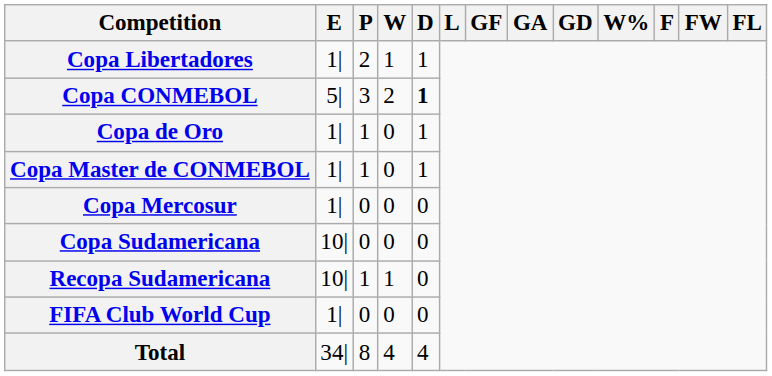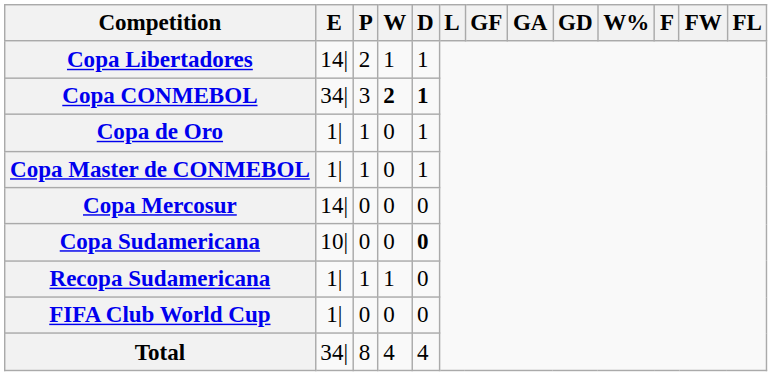Copa Libertadores | E: 1| -> 14|
Copa CONMEBOL | E: 5| -> 34|
Copa CONMEBOL | W: normal -> bold
Copa Mercosur | E: 1| -> 14|
Copa Sudamericana | D: normal -> bold
Recopa Sudamericana | E: 10| -> 1|
